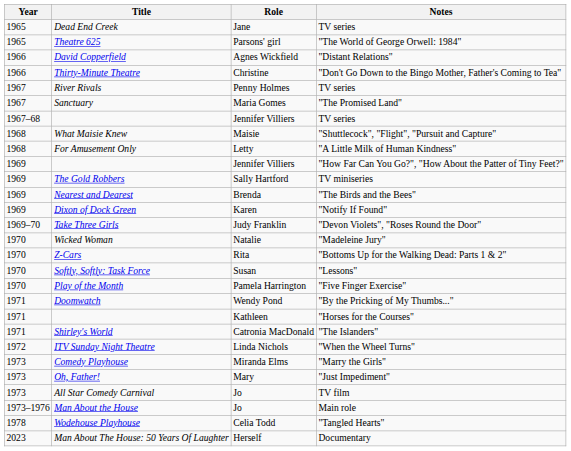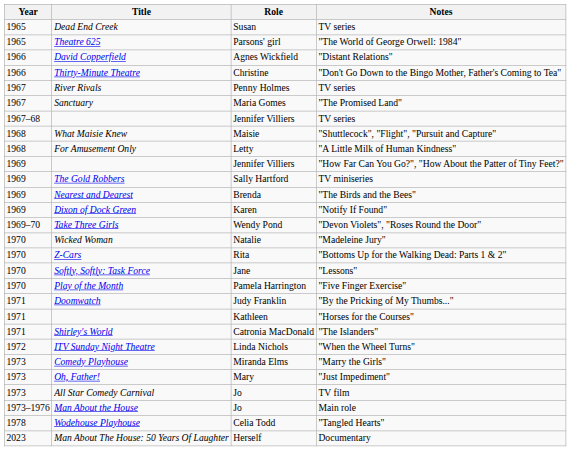Dead End Creek | Role: Jane -> Susan
Take Three Girls | Role: Judy Franklin -> Wendy Pond
Softly, Softly: Task Force | Role: Susan -> Jane
Doomwatch | Role: Wendy Pond -> Judy Franklin
